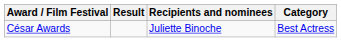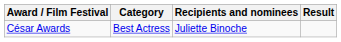columns swapped: Category <-> Result
